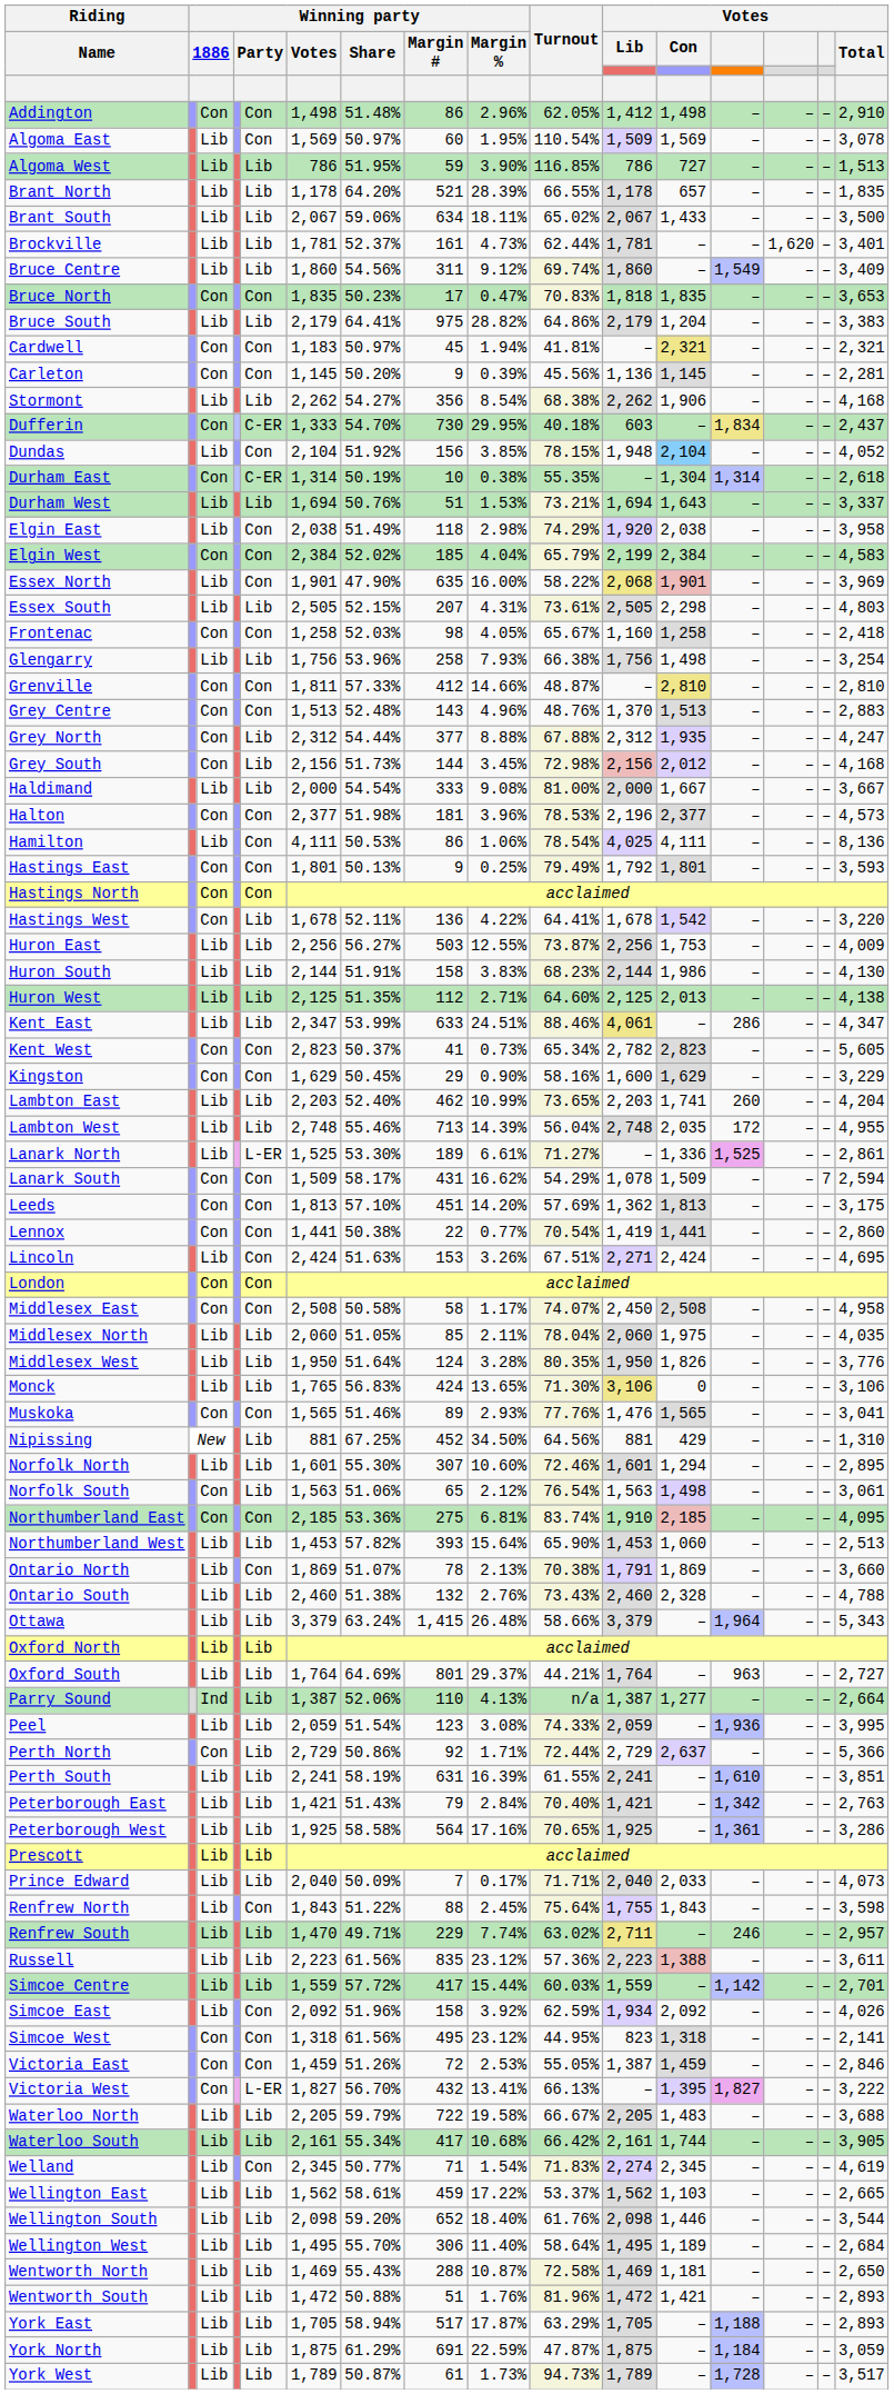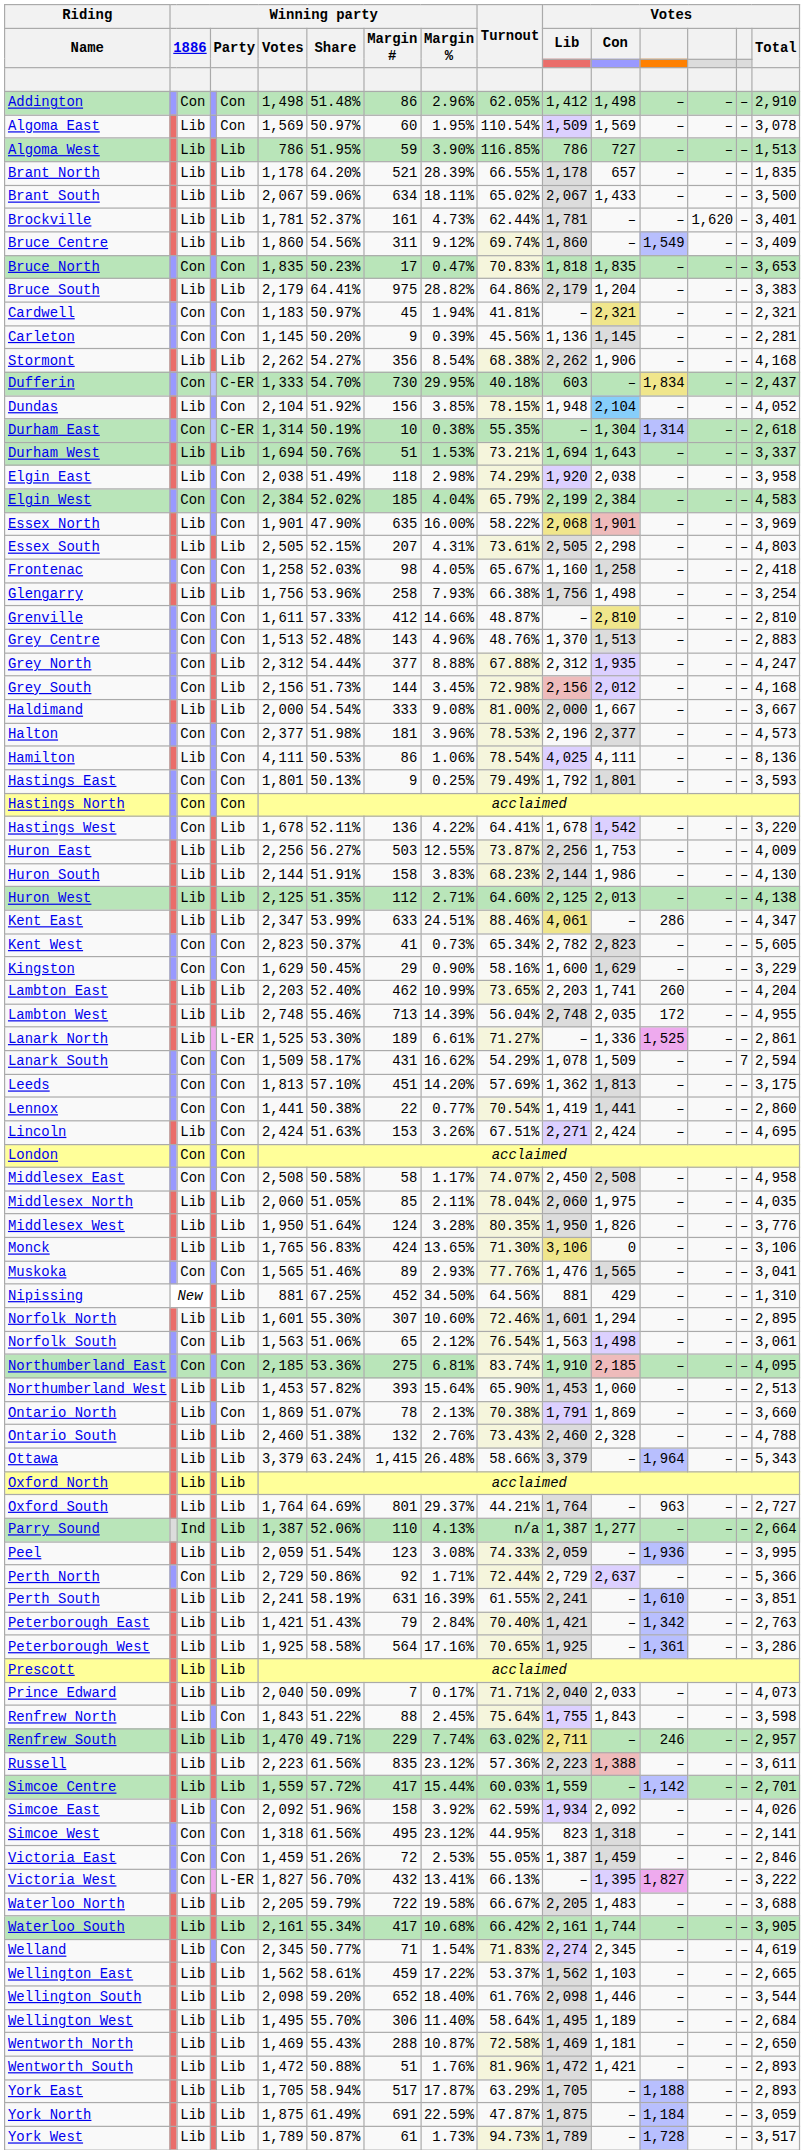Grenville | Winning party / Votes: 1,811 -> 1,611
York North | Winning party / Share: 61.29% -> 61.49%
